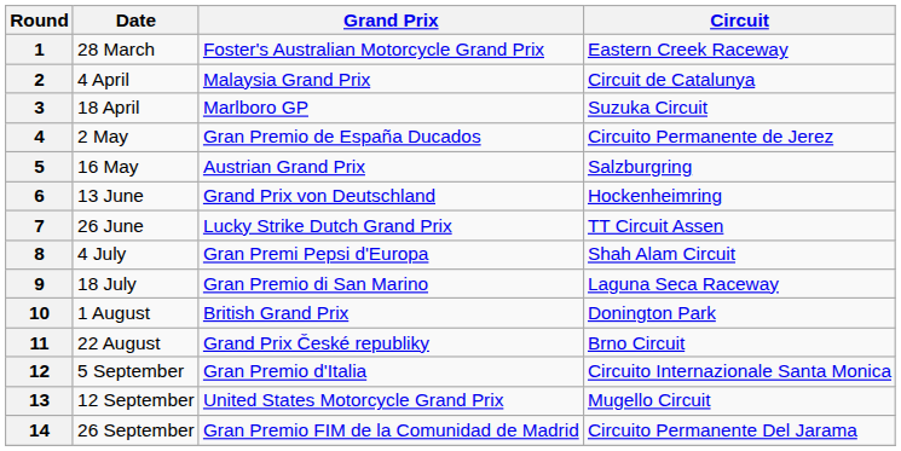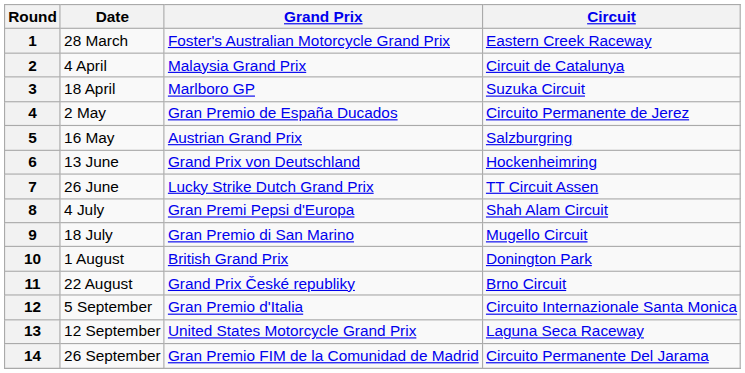9 | Circuit: Laguna Seca Raceway -> Mugello Circuit
13 | Circuit: Mugello Circuit -> Laguna Seca Raceway
